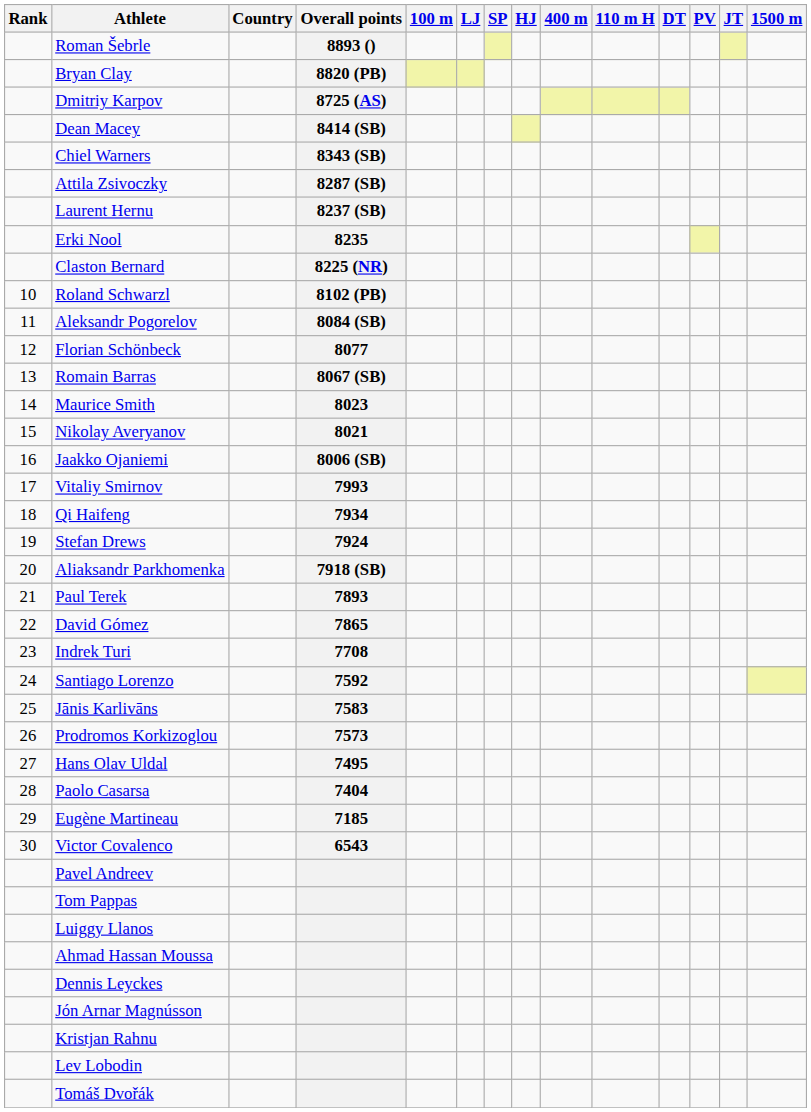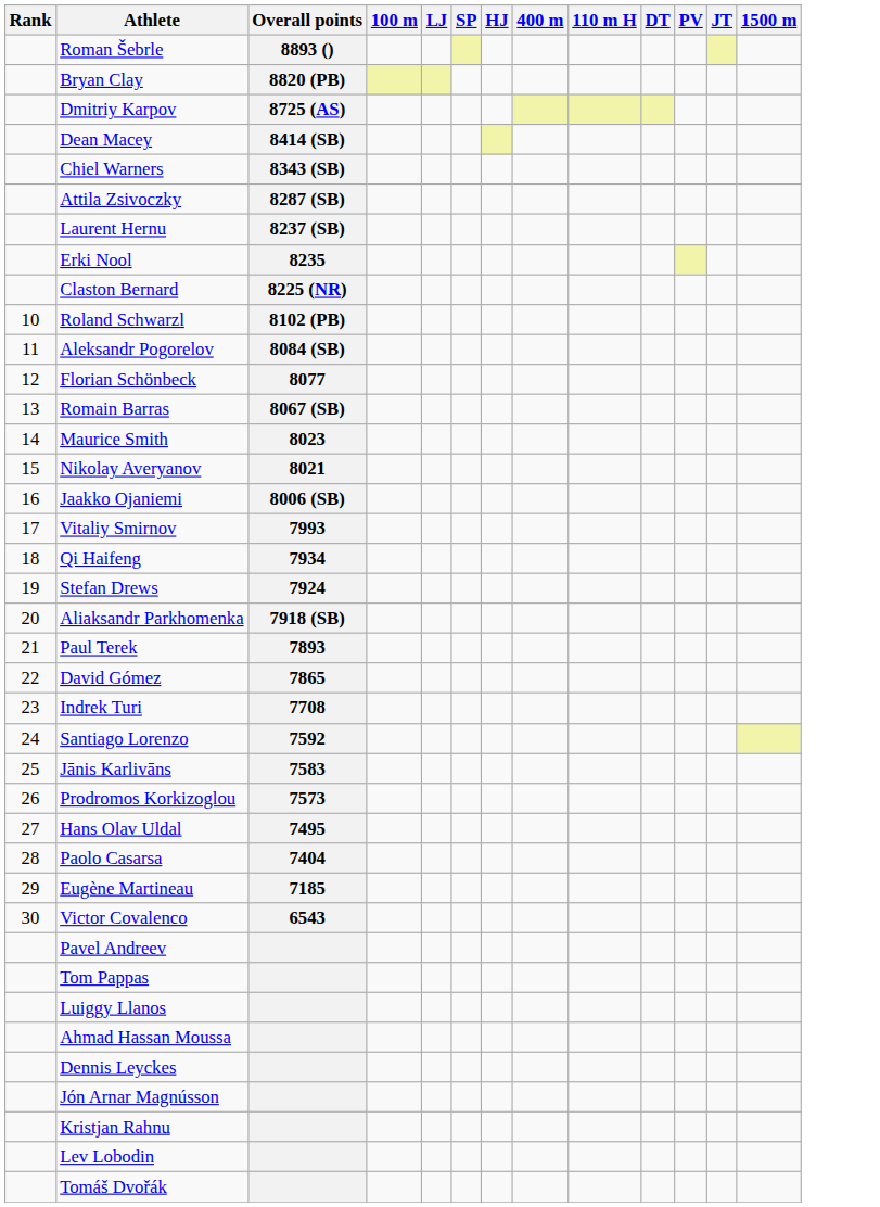- column: Country
